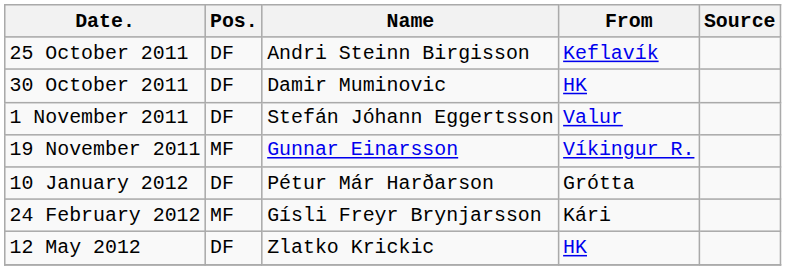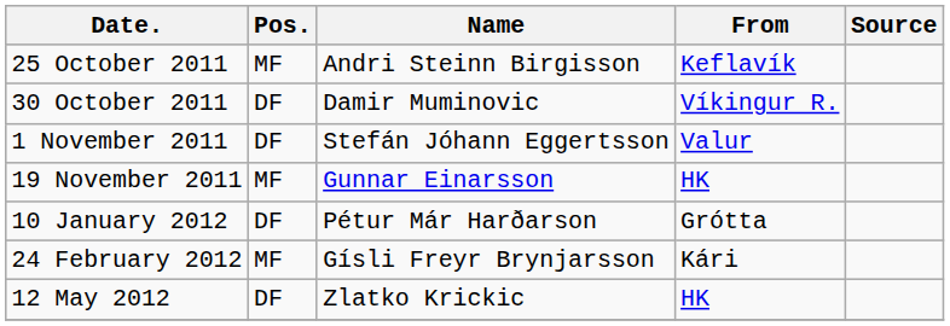25 October 2011 | Pos.: DF -> MF
30 October 2011 | From: HK -> Víkingur R.
19 November 2011 | From: Víkingur R. -> HK
